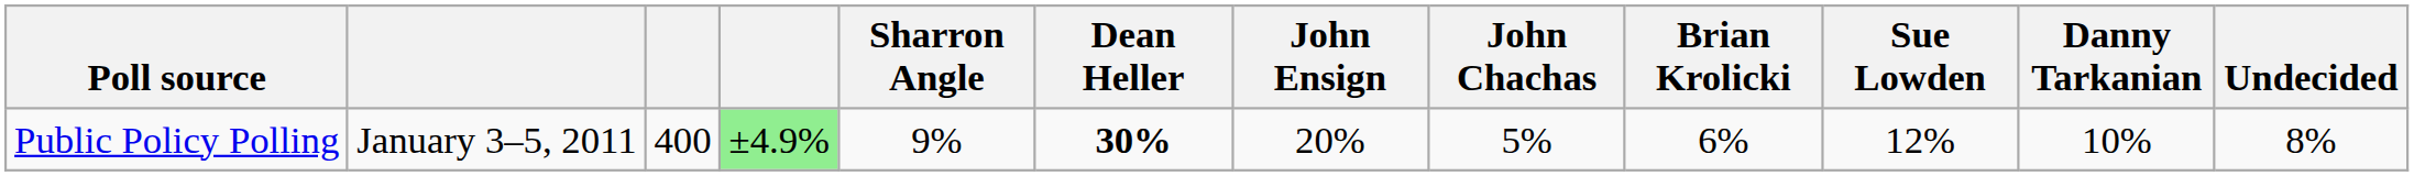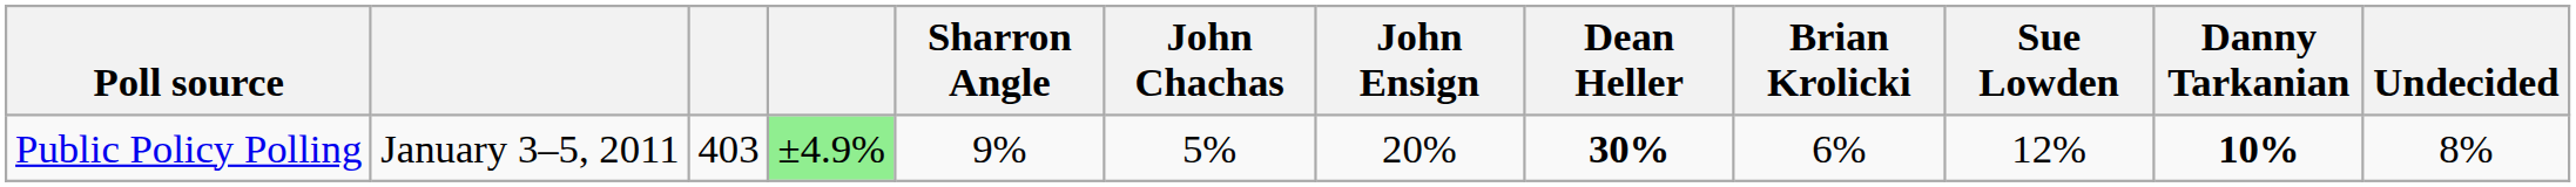columns swapped: John Chachas <-> Dean Heller
Public Policy Polling | column 3: 400 -> 403
Public Policy Polling | Danny Tarkanian: normal -> bold
